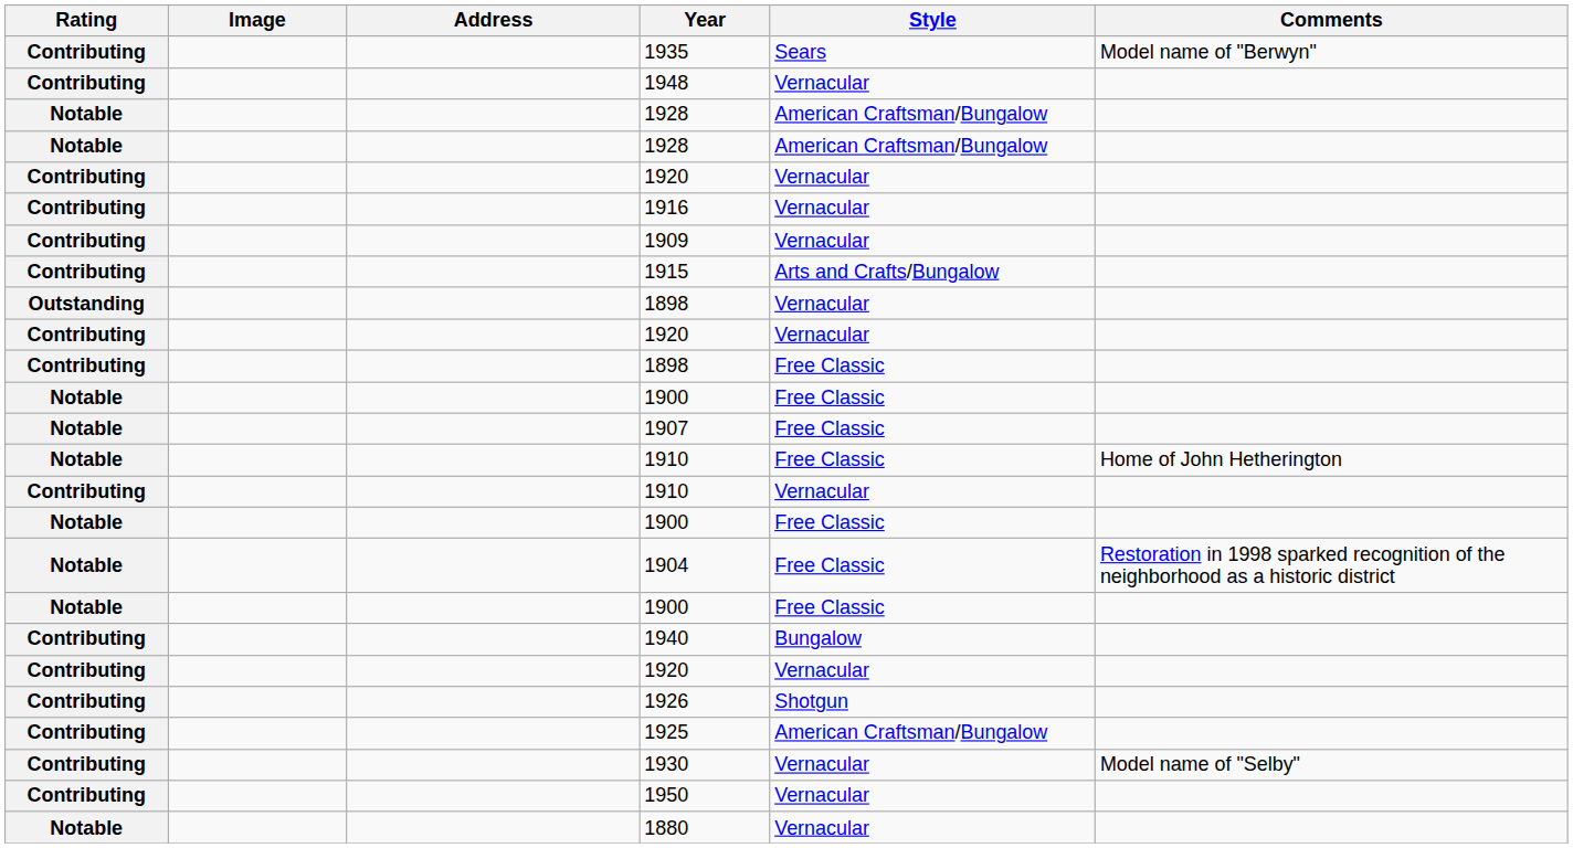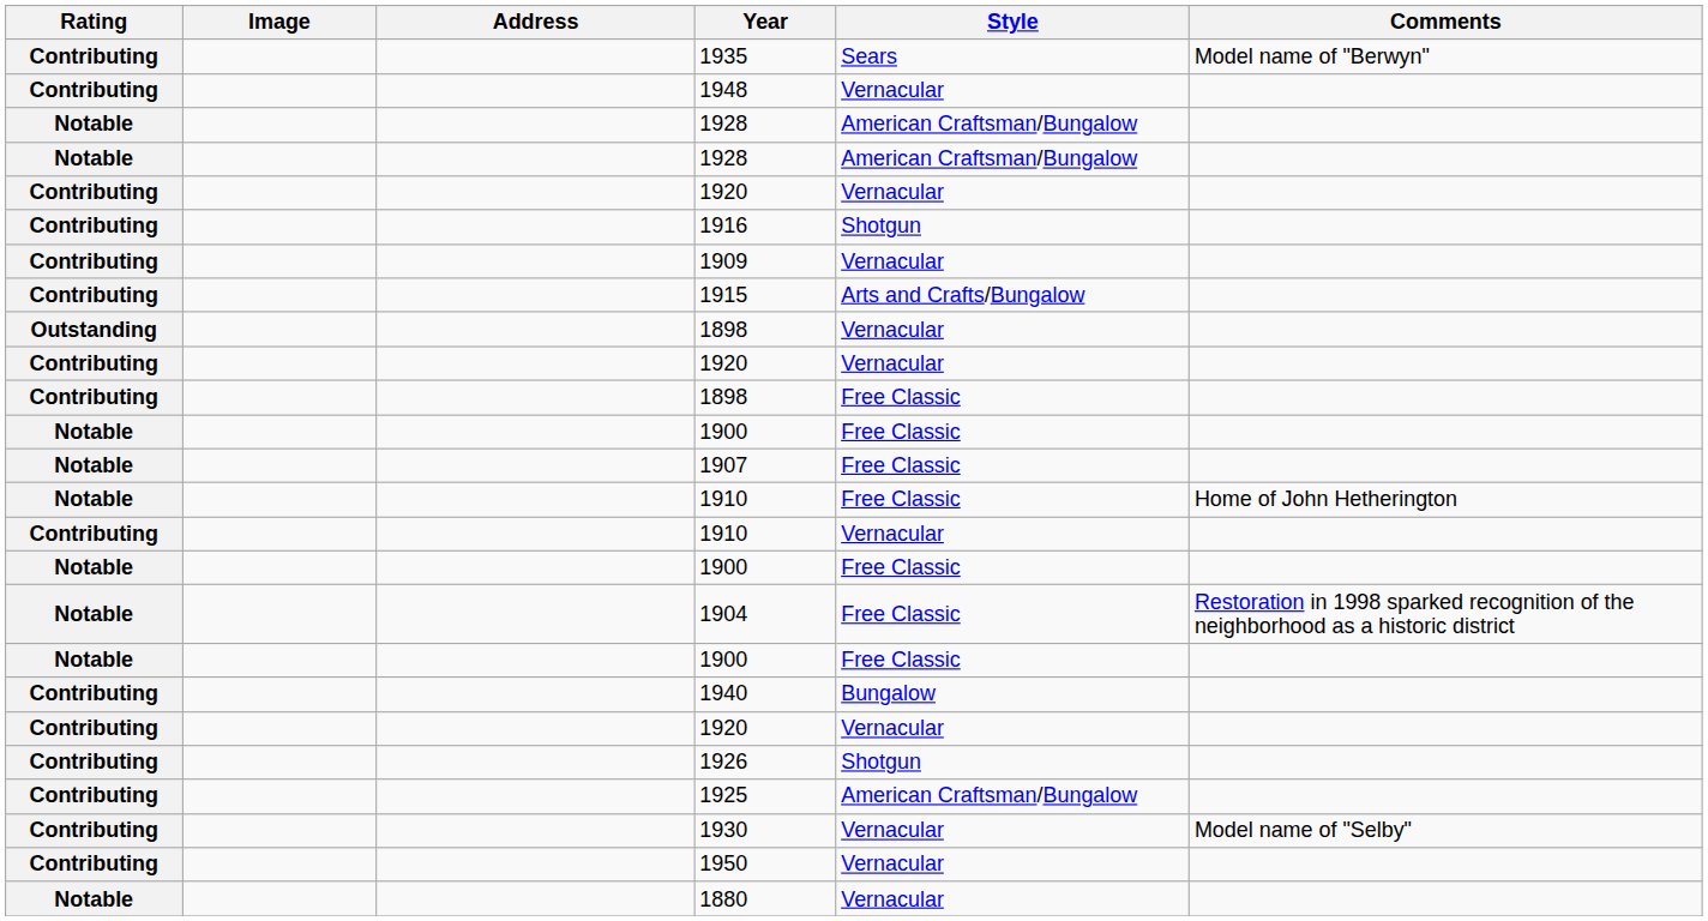1916 | Style: Vernacular -> Shotgun
